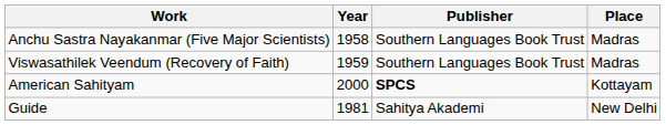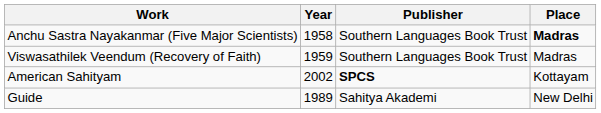Anchu Sastra Nayakanmar (Five Major Scientists) | Place: normal -> bold
American Sahityam | Year: 2000 -> 2002
Guide | Year: 1981 -> 1989
